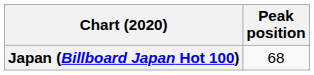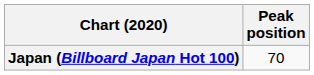Japan (Billboard Japan Hot 100) | Peak position: 68 -> 70
